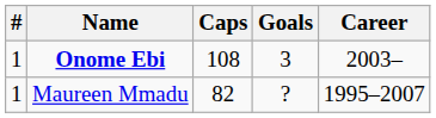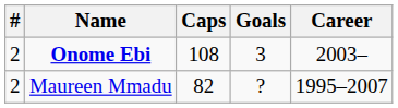Onome Ebi | #: 1 -> 2
Maureen Mmadu | #: 1 -> 2
